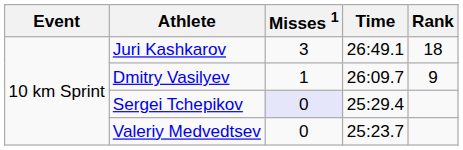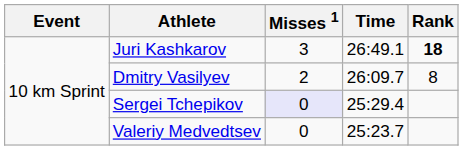Juri Kashkarov | Rank: normal -> bold
Dmitry Vasilyev | Misses 1: 1 -> 2
Dmitry Vasilyev | Rank: 9 -> 8
